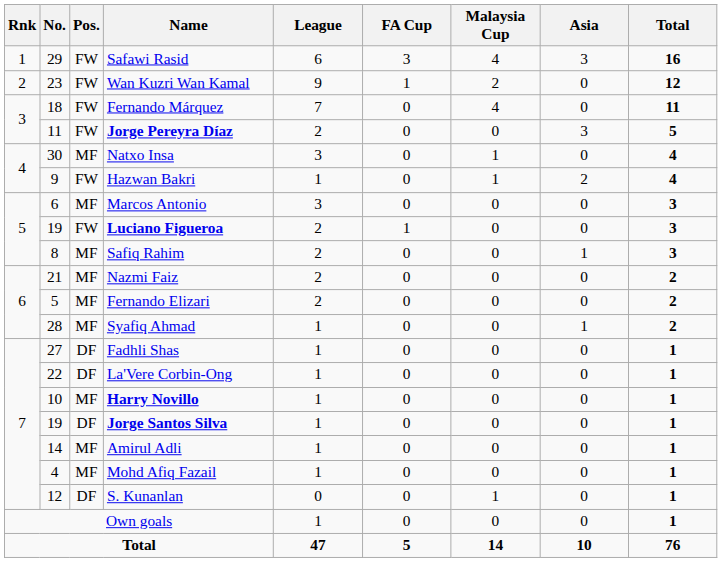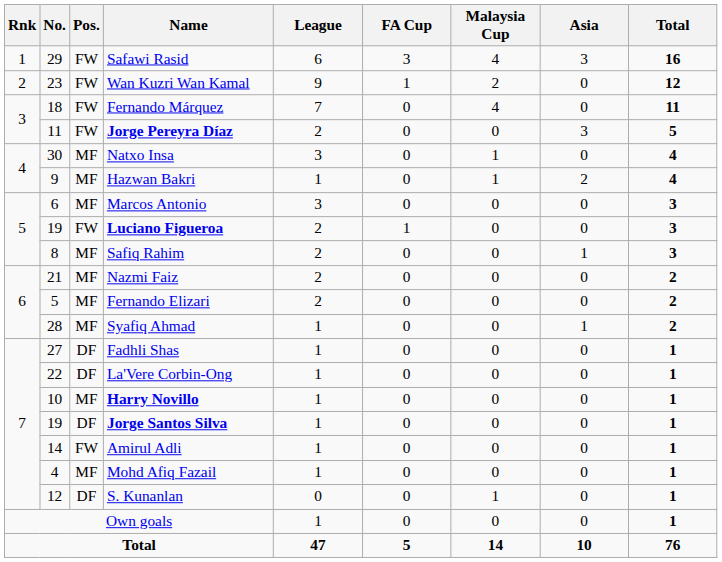Hazwan Bakri | Pos.: FW -> MF
Amirul Adli | Pos.: MF -> FW
